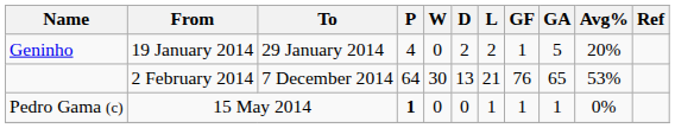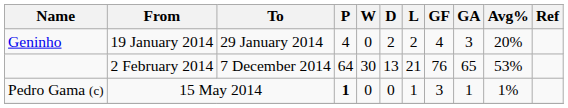Geninho | GF: 1 -> 4
Geninho | GA: 5 -> 3
Pedro Gama (c) | GF: 1 -> 3
Pedro Gama (c) | Avg%: 0% -> 1%
